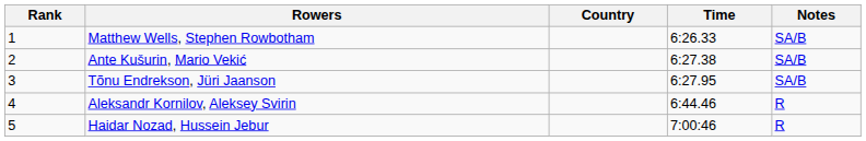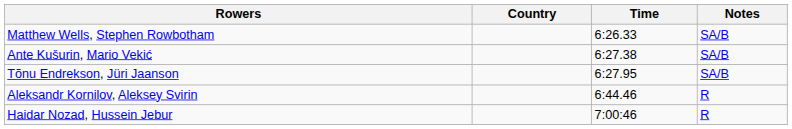- column: Rank | 1 | 2 | 3 | 4 | 5
